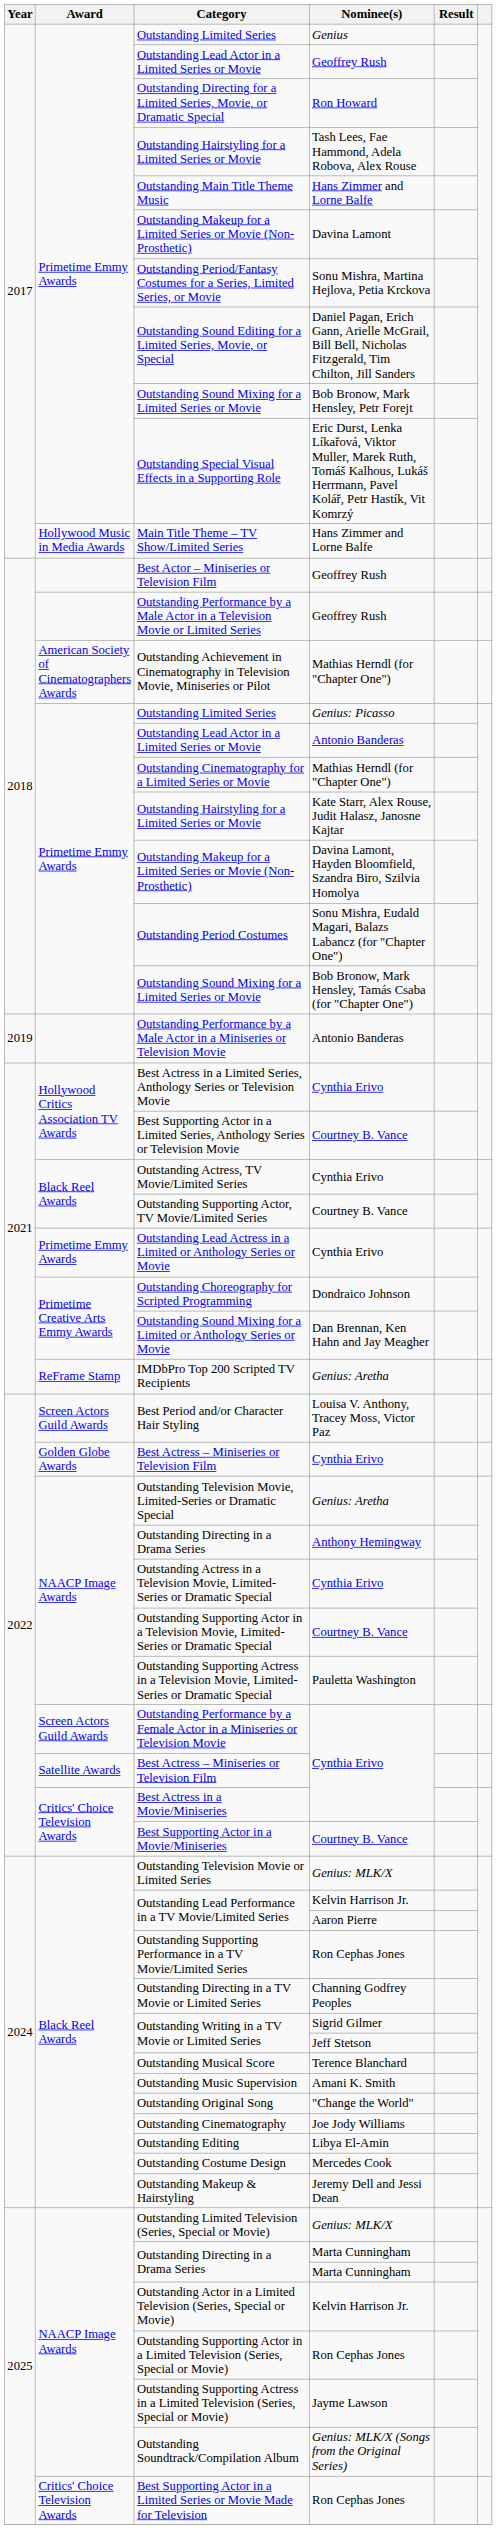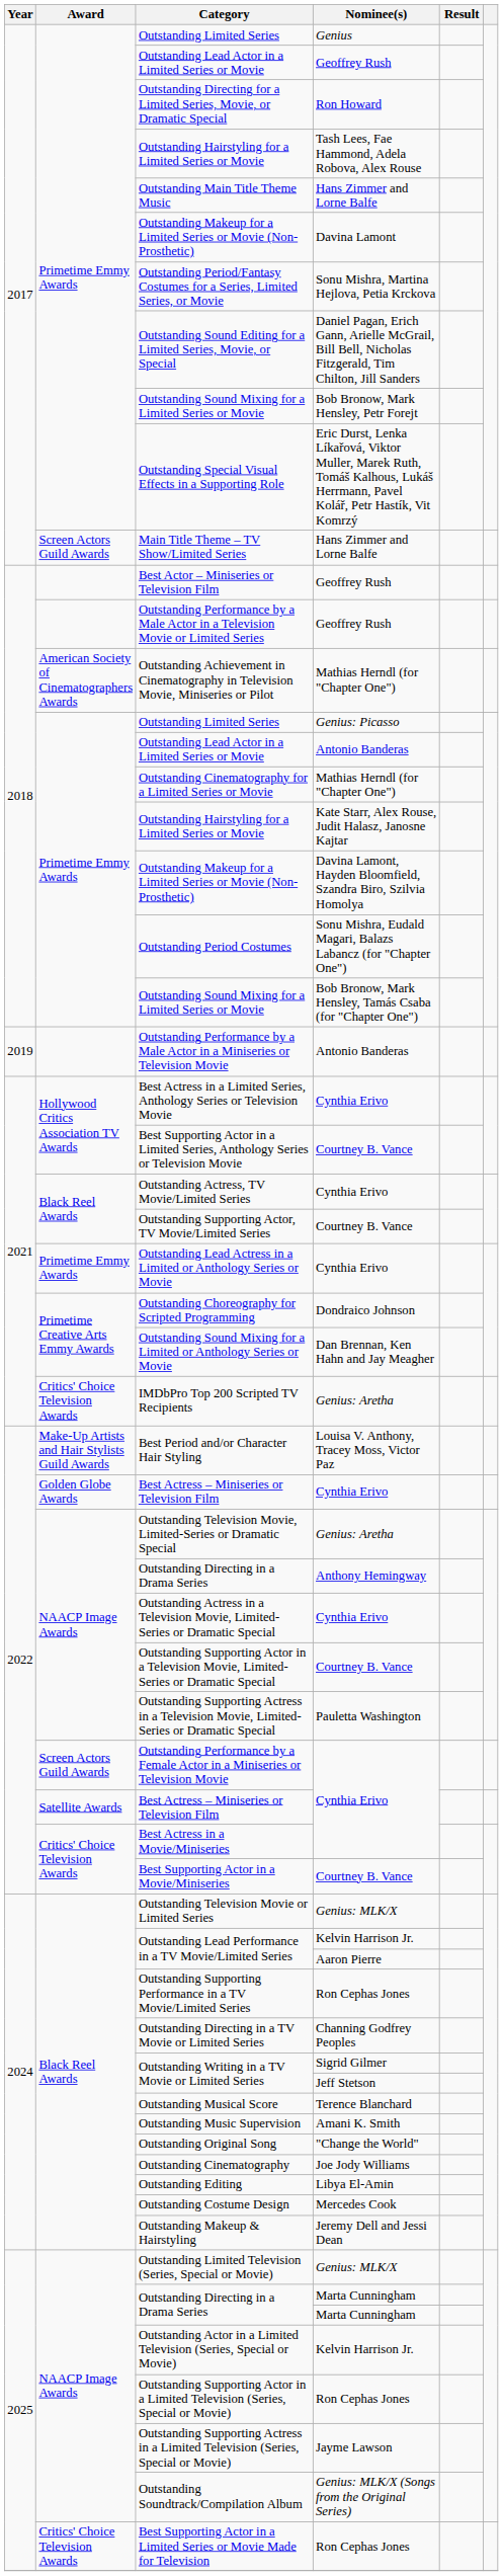Main Title Theme – TV Show/Limited Series | Award: Hollywood Music in Media Awards -> Screen Actors Guild Awards
IMDbPro Top 200 Scripted TV Recipients | Award: ReFrame Stamp -> Critics' Choice Television Awards
Best Period and/or Character Hair Styling | Award: Screen Actors Guild Awards -> Make-Up Artists and Hair Stylists Guild Awards
